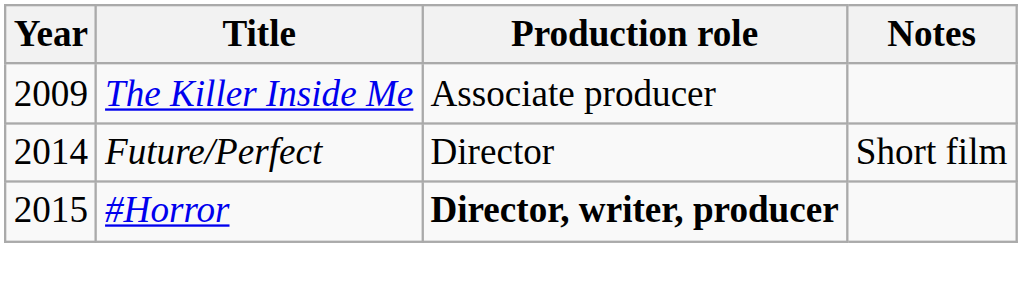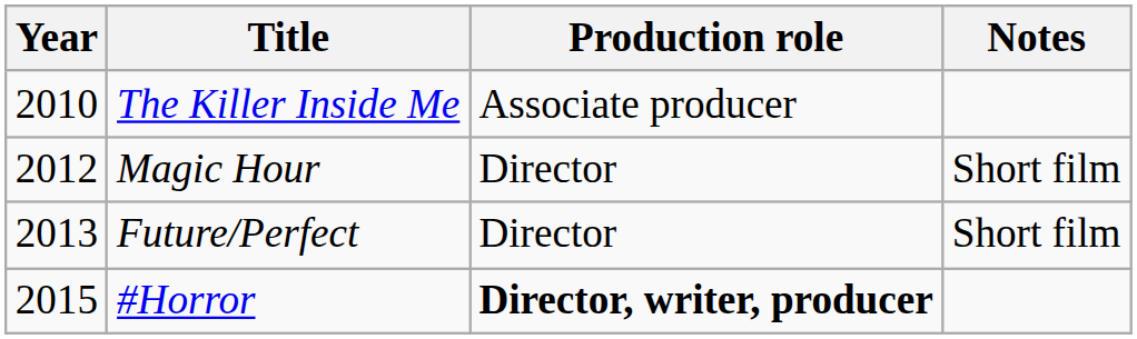The Killer Inside Me | Year: 2009 -> 2010
+ row: 2012 | Magic Hour | Director | Short film
Future/Perfect | Year: 2014 -> 2013
